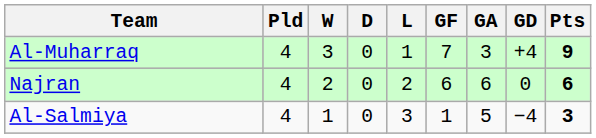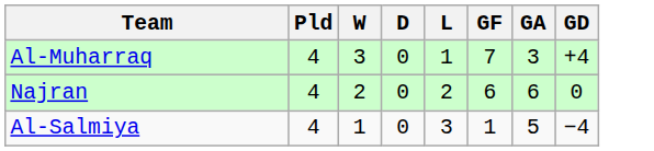- column: Pts | 9 | 6 | 3
